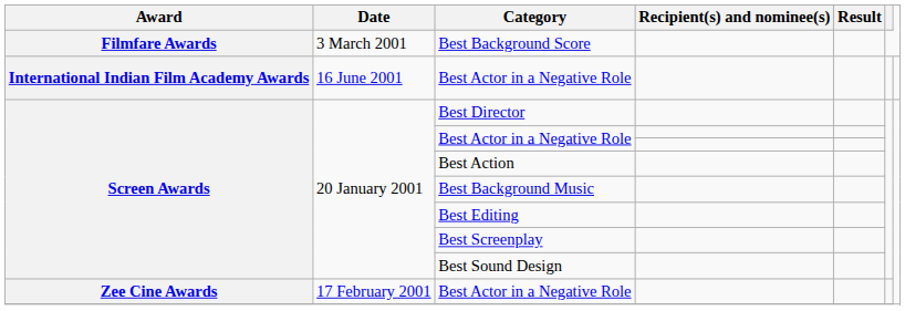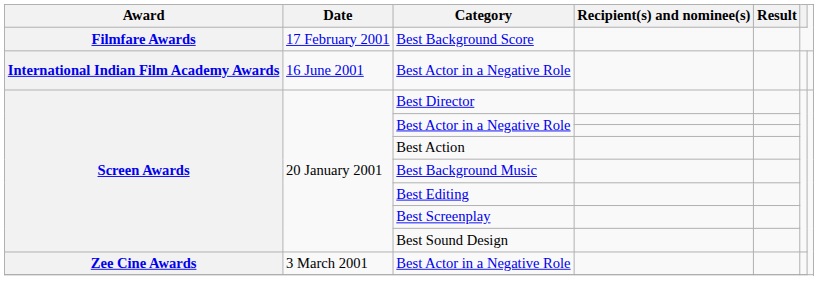Best Background Score | Date: 3 March 2001 -> 17 February 2001
Zee Cine Awards / Best Actor in a Negative Role | Date: 17 February 2001 -> 3 March 2001
